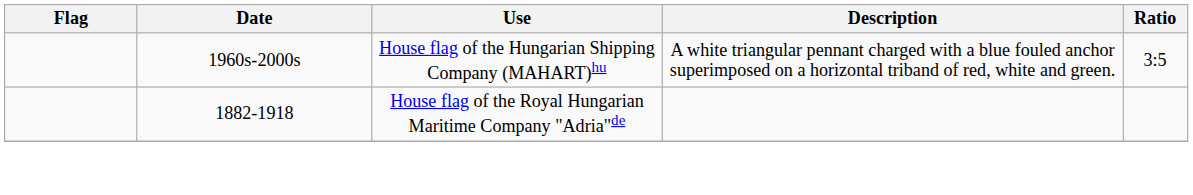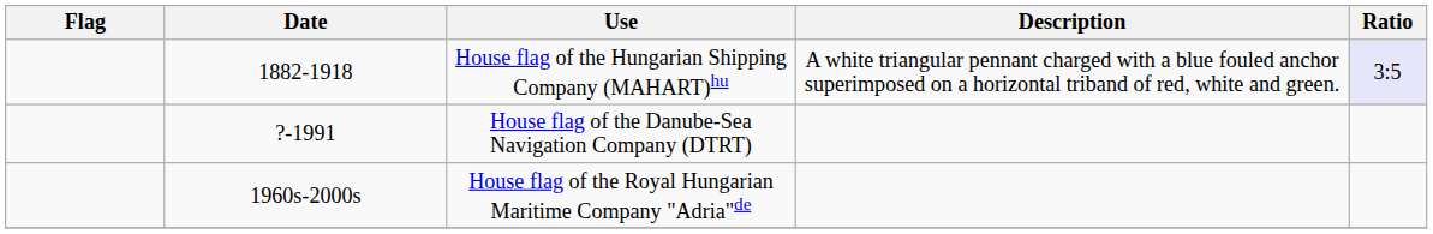House flag of the Hungarian Shipping Company (MAHART)hu | Date: 1960s-2000s -> 1882-1918
House flag of the Hungarian Shipping Company (MAHART)hu | Ratio: no background -> lavender background
+ row: ?-1991 | House flag of the Danube-Sea Navigation Company (DTRT)
House flag of the Royal Hungarian Maritime Company "Adria"de | Date: 1882-1918 -> 1960s-2000s
